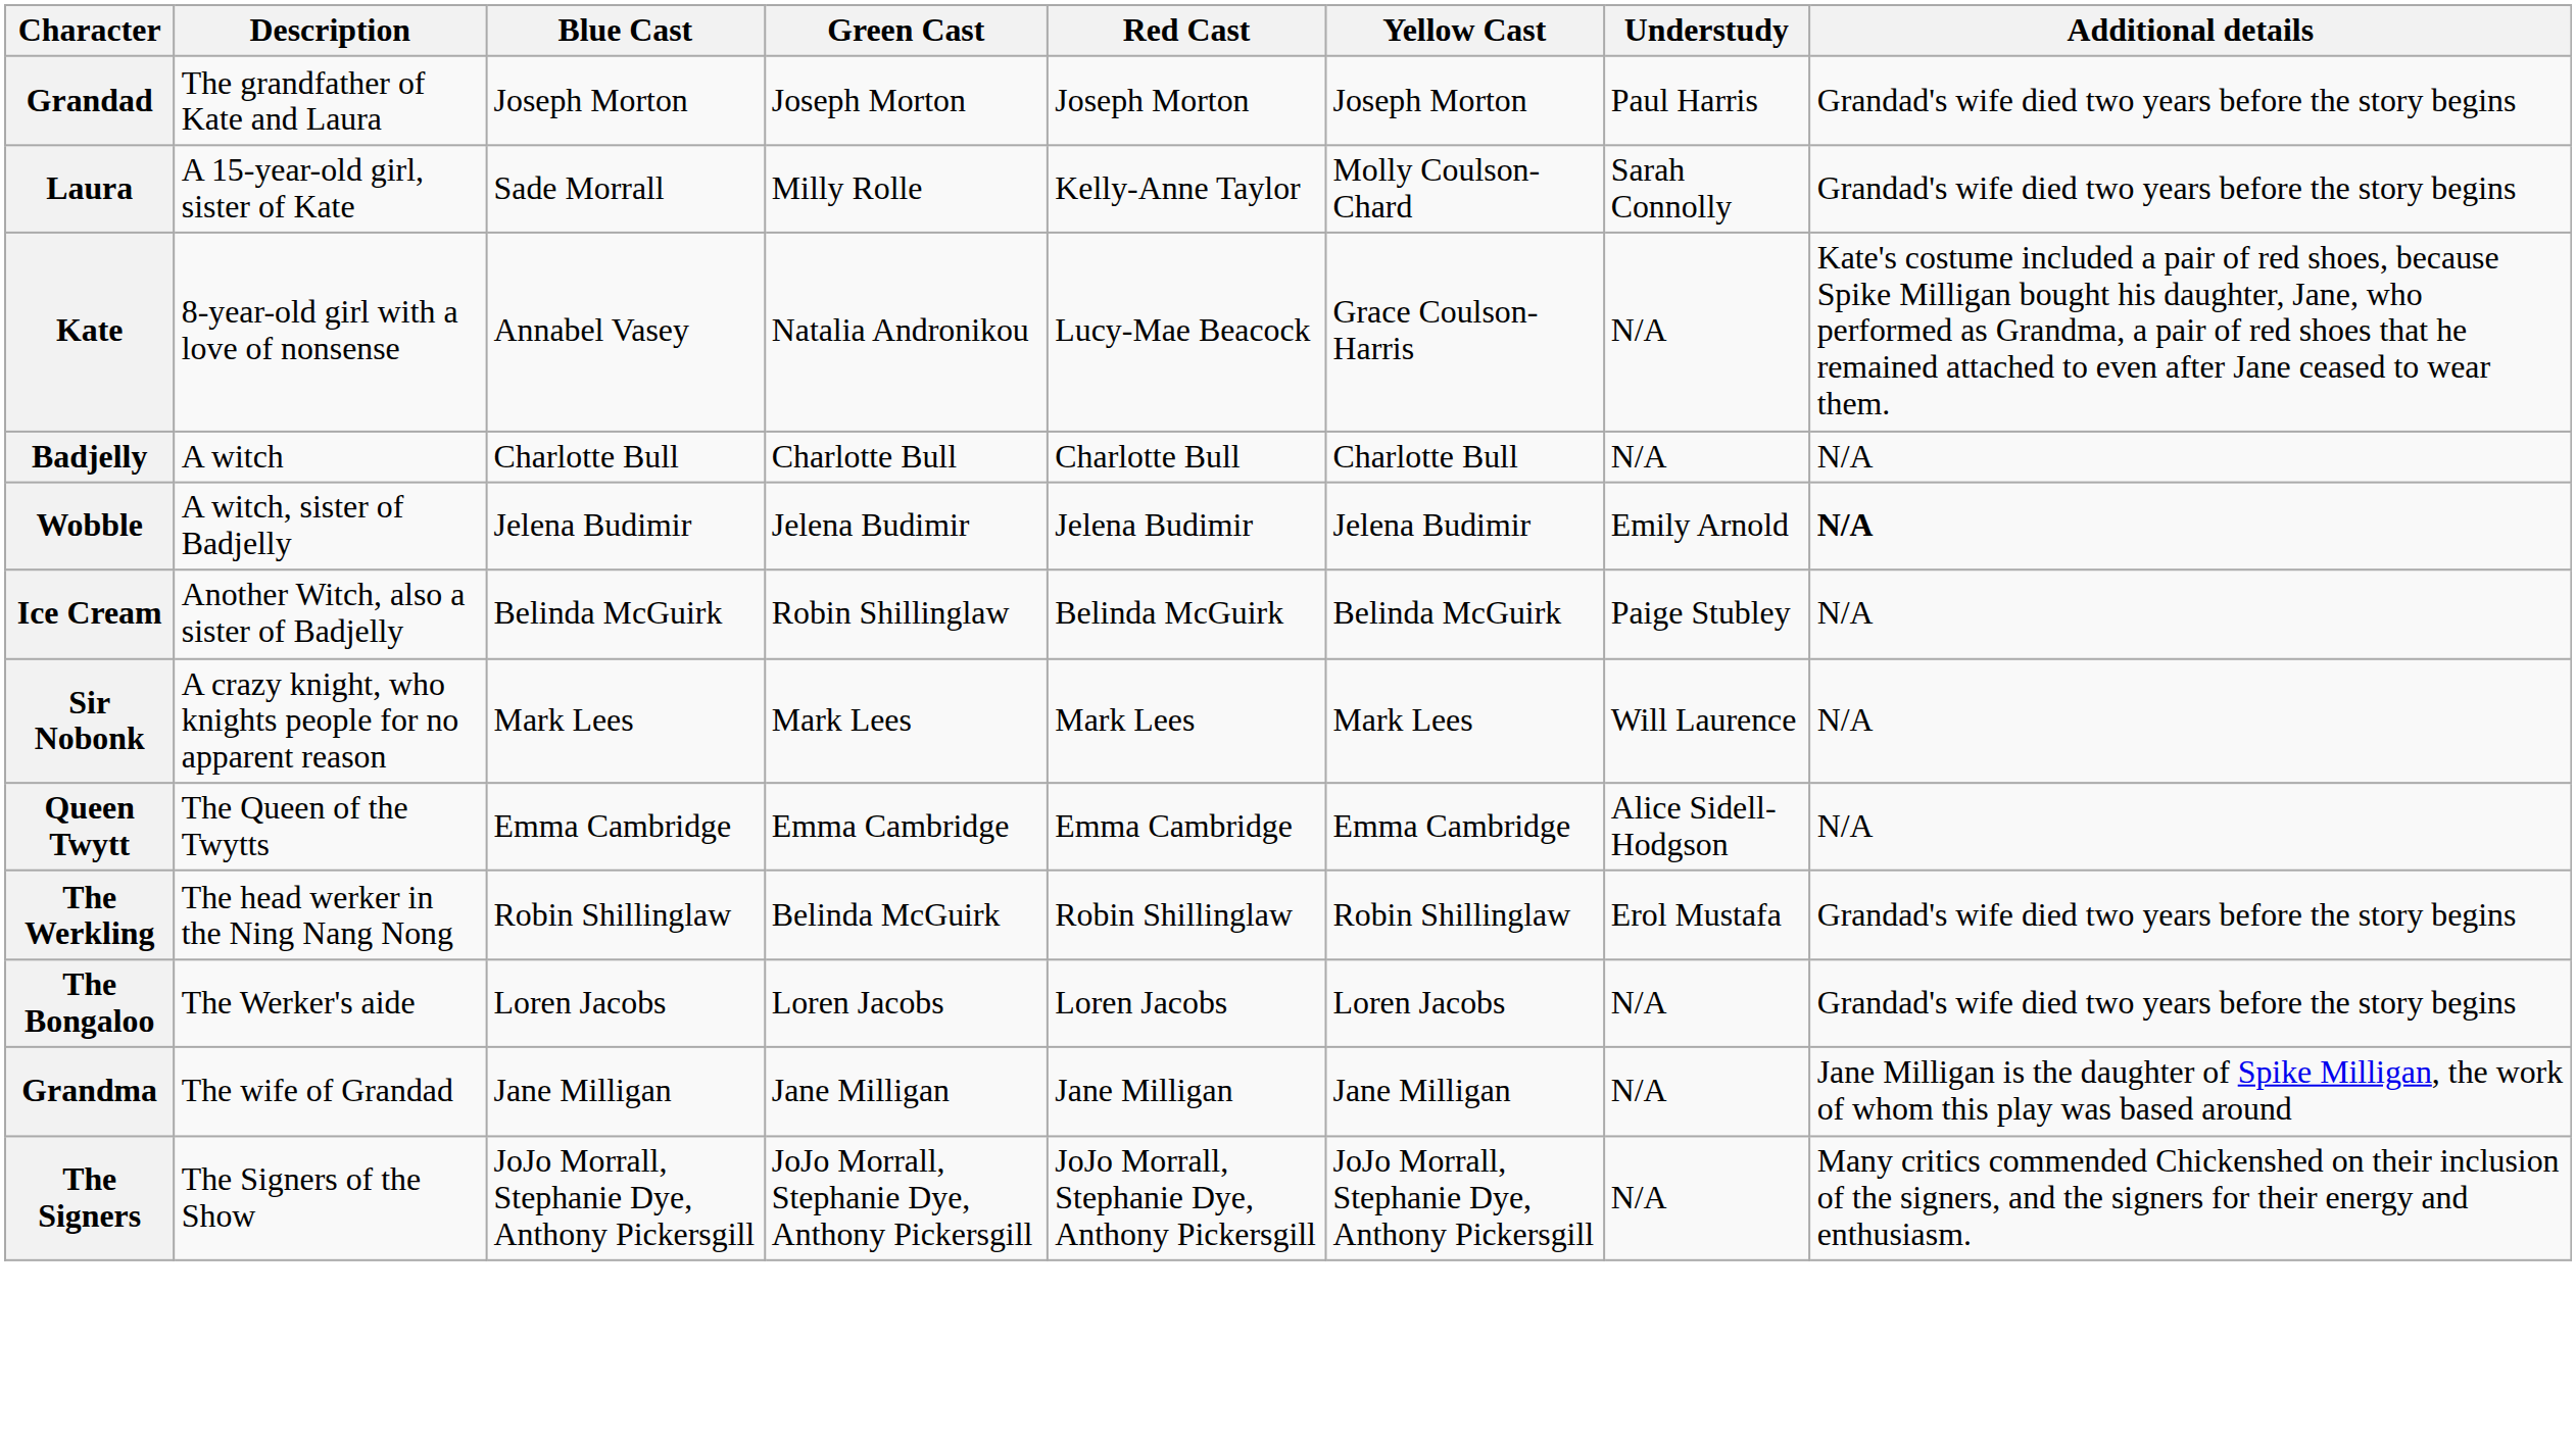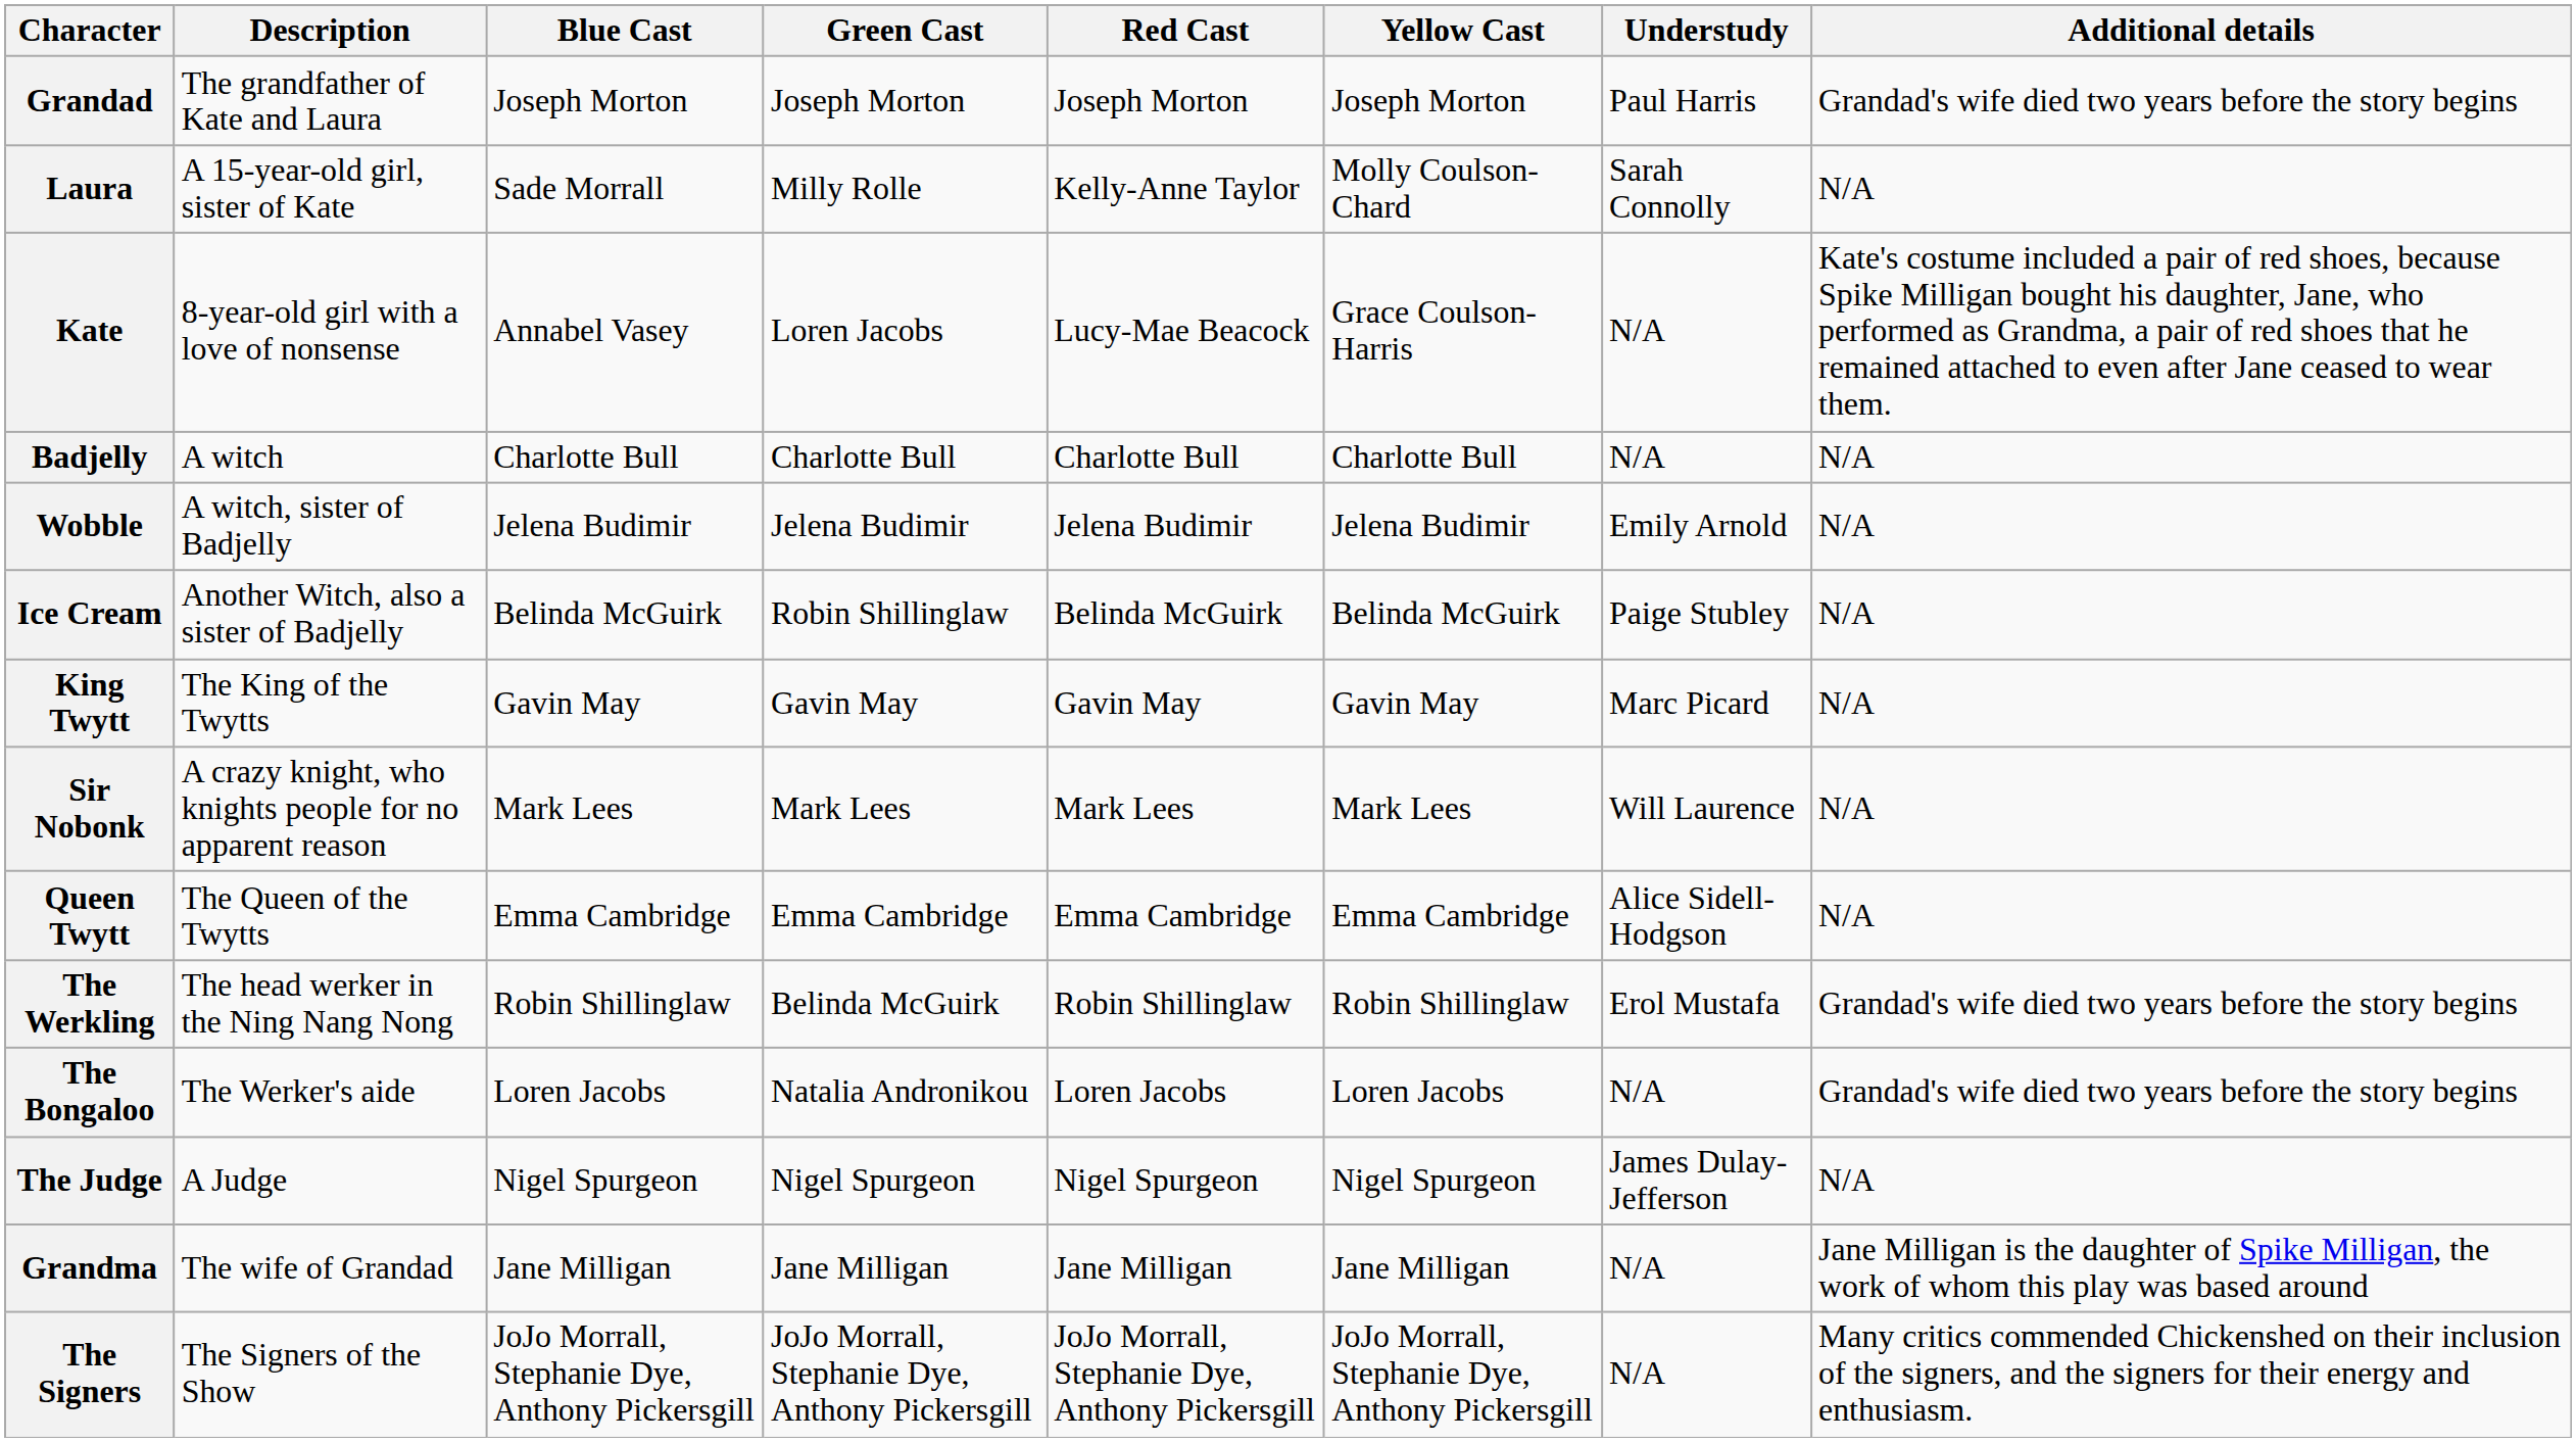Laura | Additional details: Grandad's wife died two years before the story begins -> N/A
Kate | Green Cast: Natalia Andronikou -> Loren Jacobs
Wobble | Additional details: bold -> normal
+ row: King Twytt | The King of the Twytts | Gavin May | Gavin May | Gavin May | Gavin May | Marc Picard | N/A
The Bongaloo | Green Cast: Loren Jacobs -> Natalia Andronikou
+ row: The Judge | A Judge | Nigel Spurgeon | Nigel Spurgeon | Nigel Spurgeon | Nigel Spurgeon | James Dulay-Jefferson | N/A
